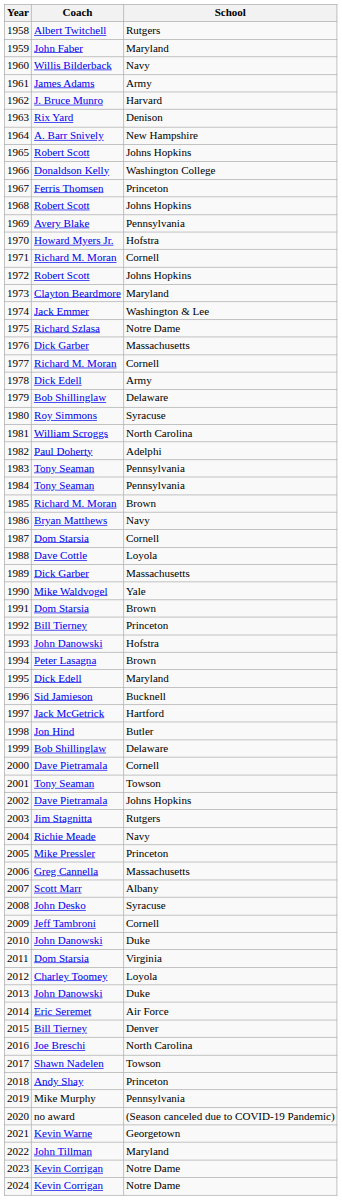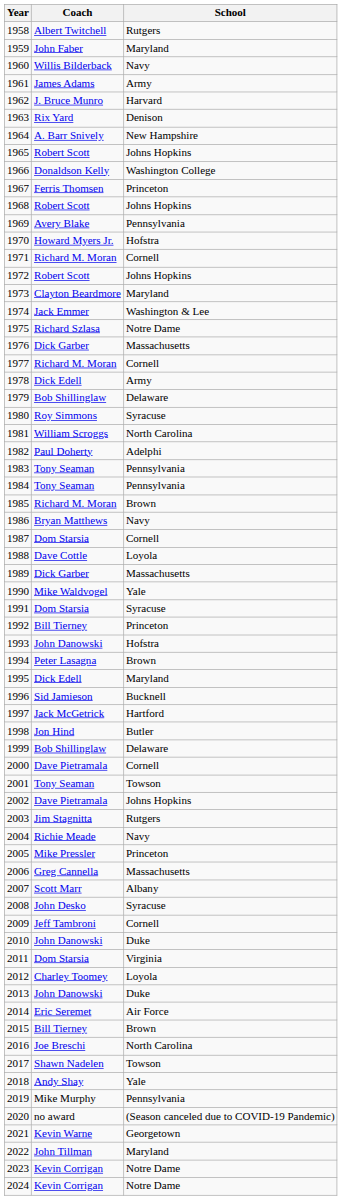1991 | School: Brown -> Syracuse
2015 | School: Denver -> Brown
2018 | School: Princeton -> Yale
